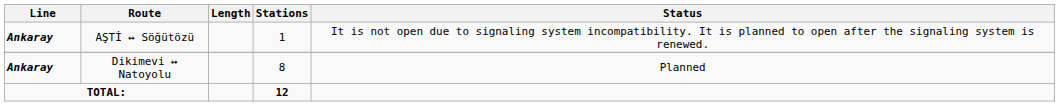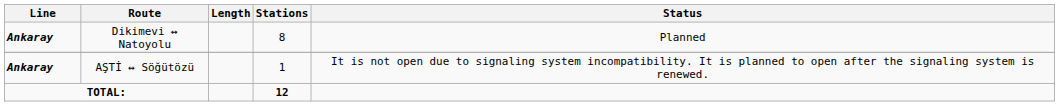rows swapped: AŞTİ ↔ Söğütözü <-> Dikimevi ↔ Natoyolu
